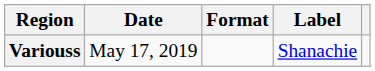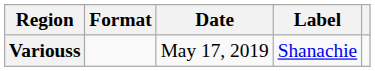columns swapped: Date <-> Format
